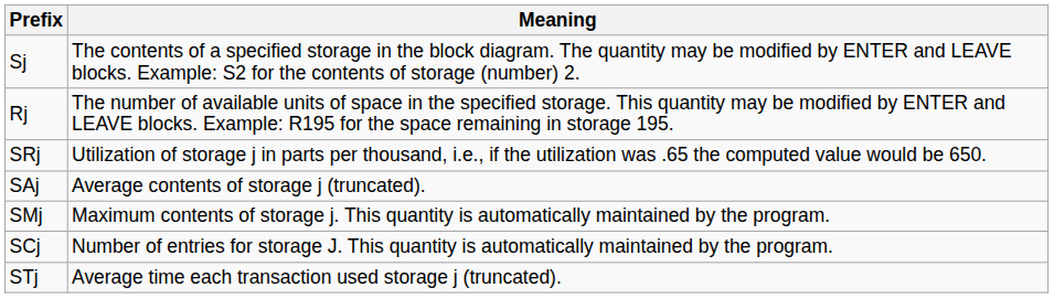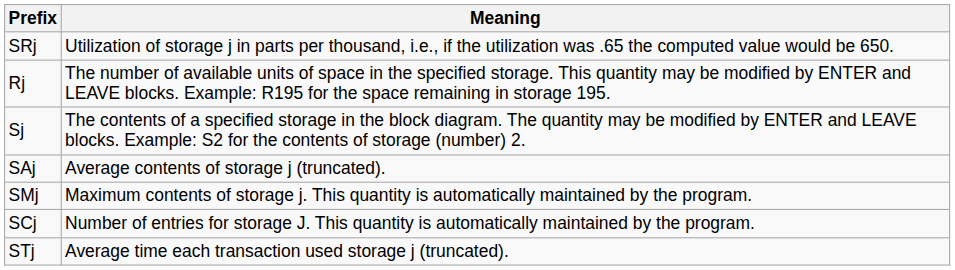rows swapped: Sj <-> SRj
